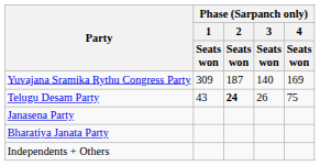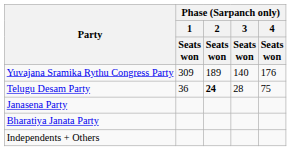Yuvajana Sramika Rythu Congress Party | Phase (Sarpanch only) / 2 / Seats won: 187 -> 189
Yuvajana Sramika Rythu Congress Party | Phase (Sarpanch only) / 4 / Seats won: 169 -> 176
Telugu Desam Party | Phase (Sarpanch only) / 1 / Seats won: 43 -> 36
Telugu Desam Party | Phase (Sarpanch only) / 3 / Seats won: 26 -> 28
